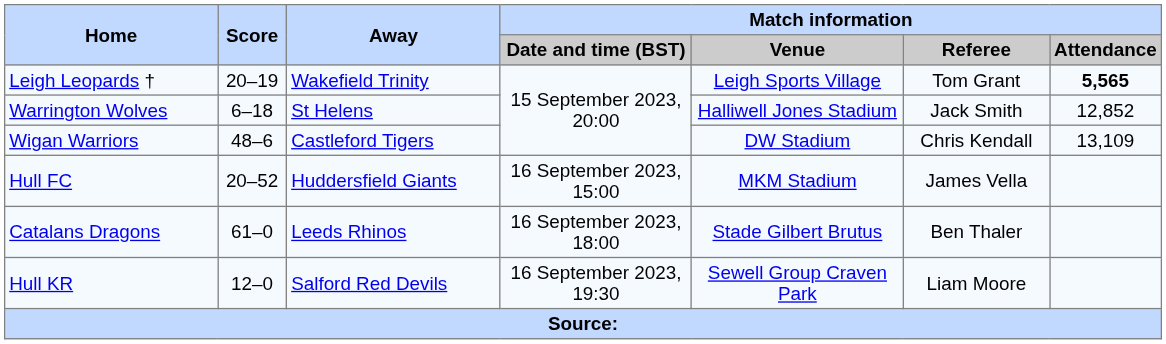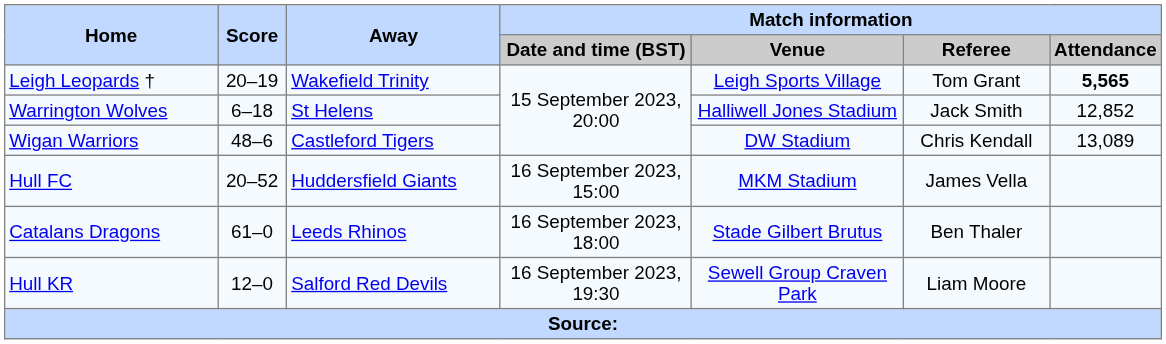Wigan Warriors | Match information / Attendance: 13,109 -> 13,089
